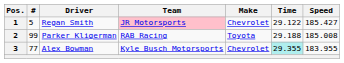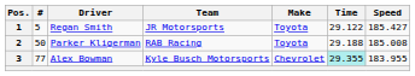1 | Team: pink background -> no background
1 | Make: Chevrolet -> Toyota
2 | #: 99 -> 50
